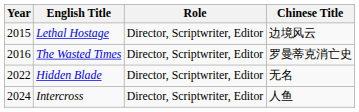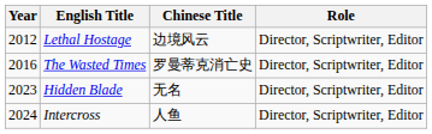columns swapped: Chinese Title <-> Role
Lethal Hostage | Year: 2015 -> 2012
Hidden Blade | Year: 2022 -> 2023
